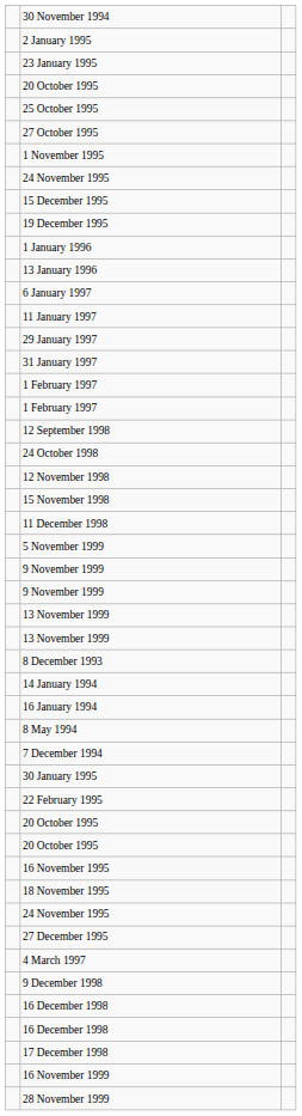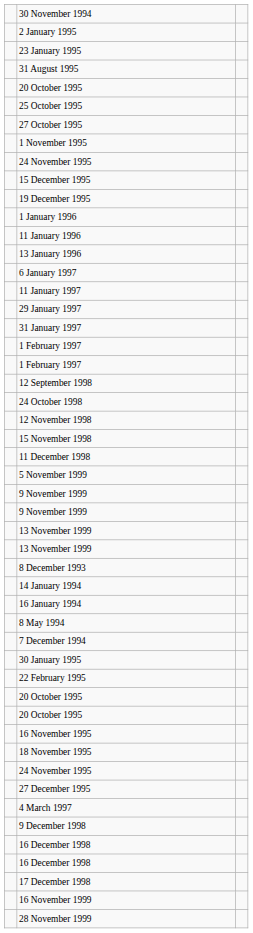+ row: 31 August 1995
+ row: 11 January 1996
